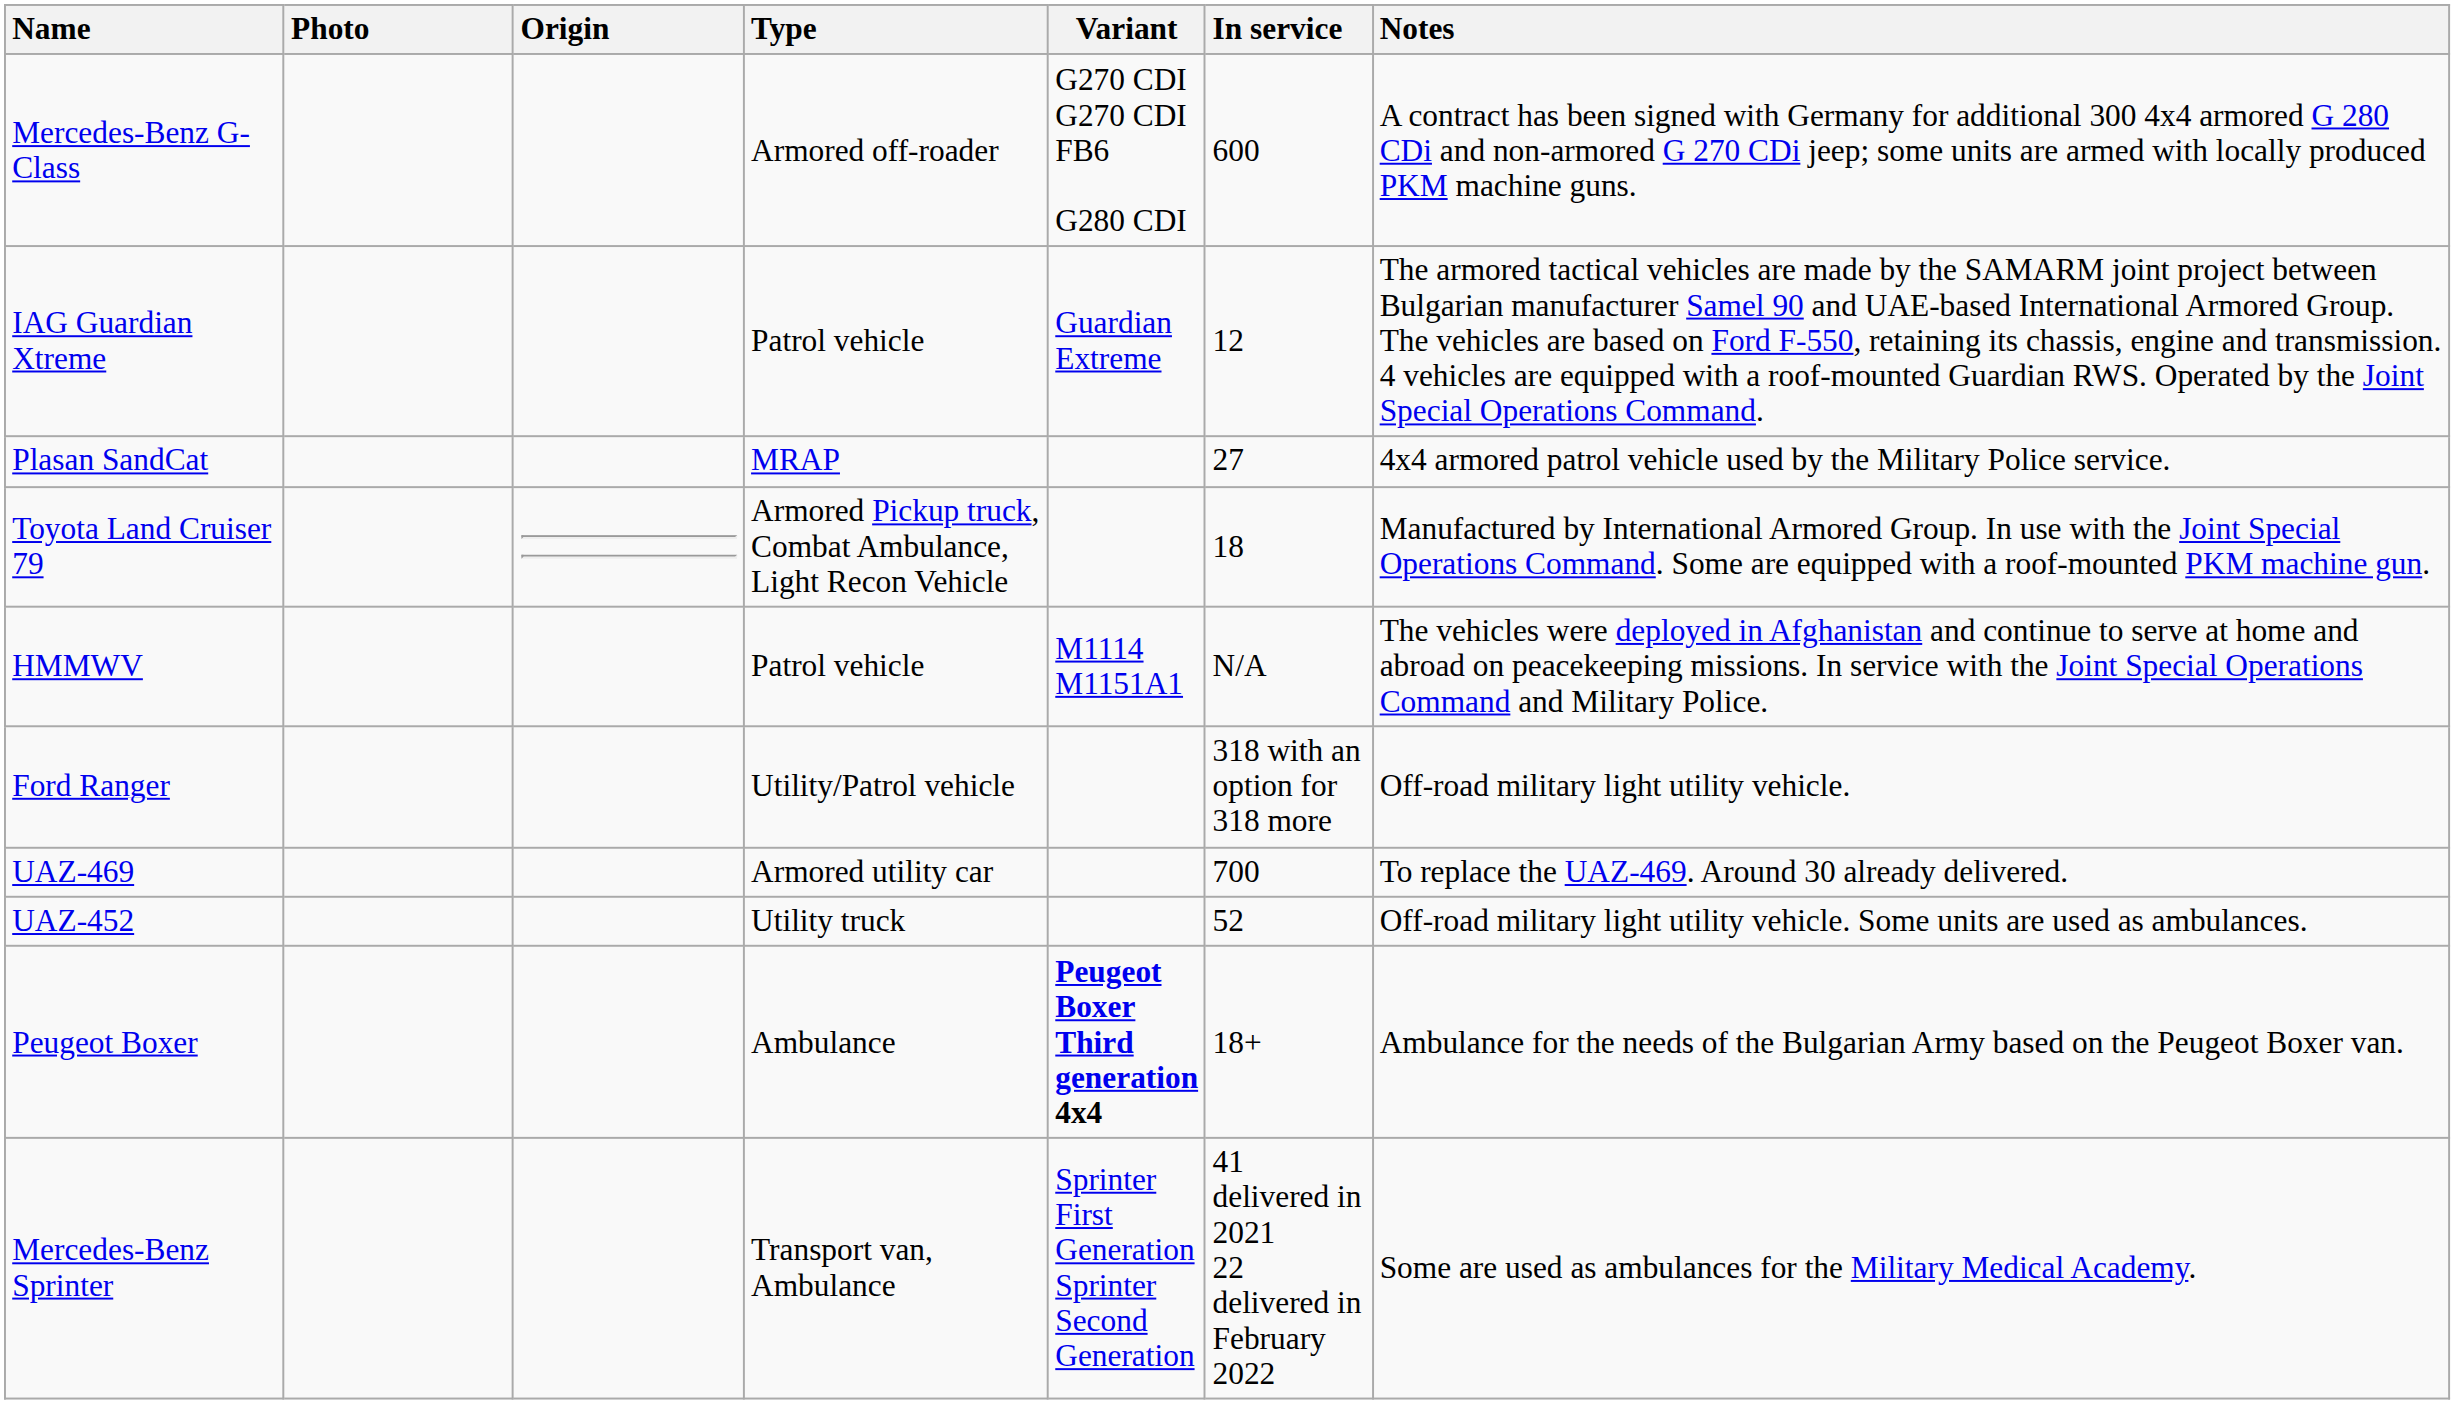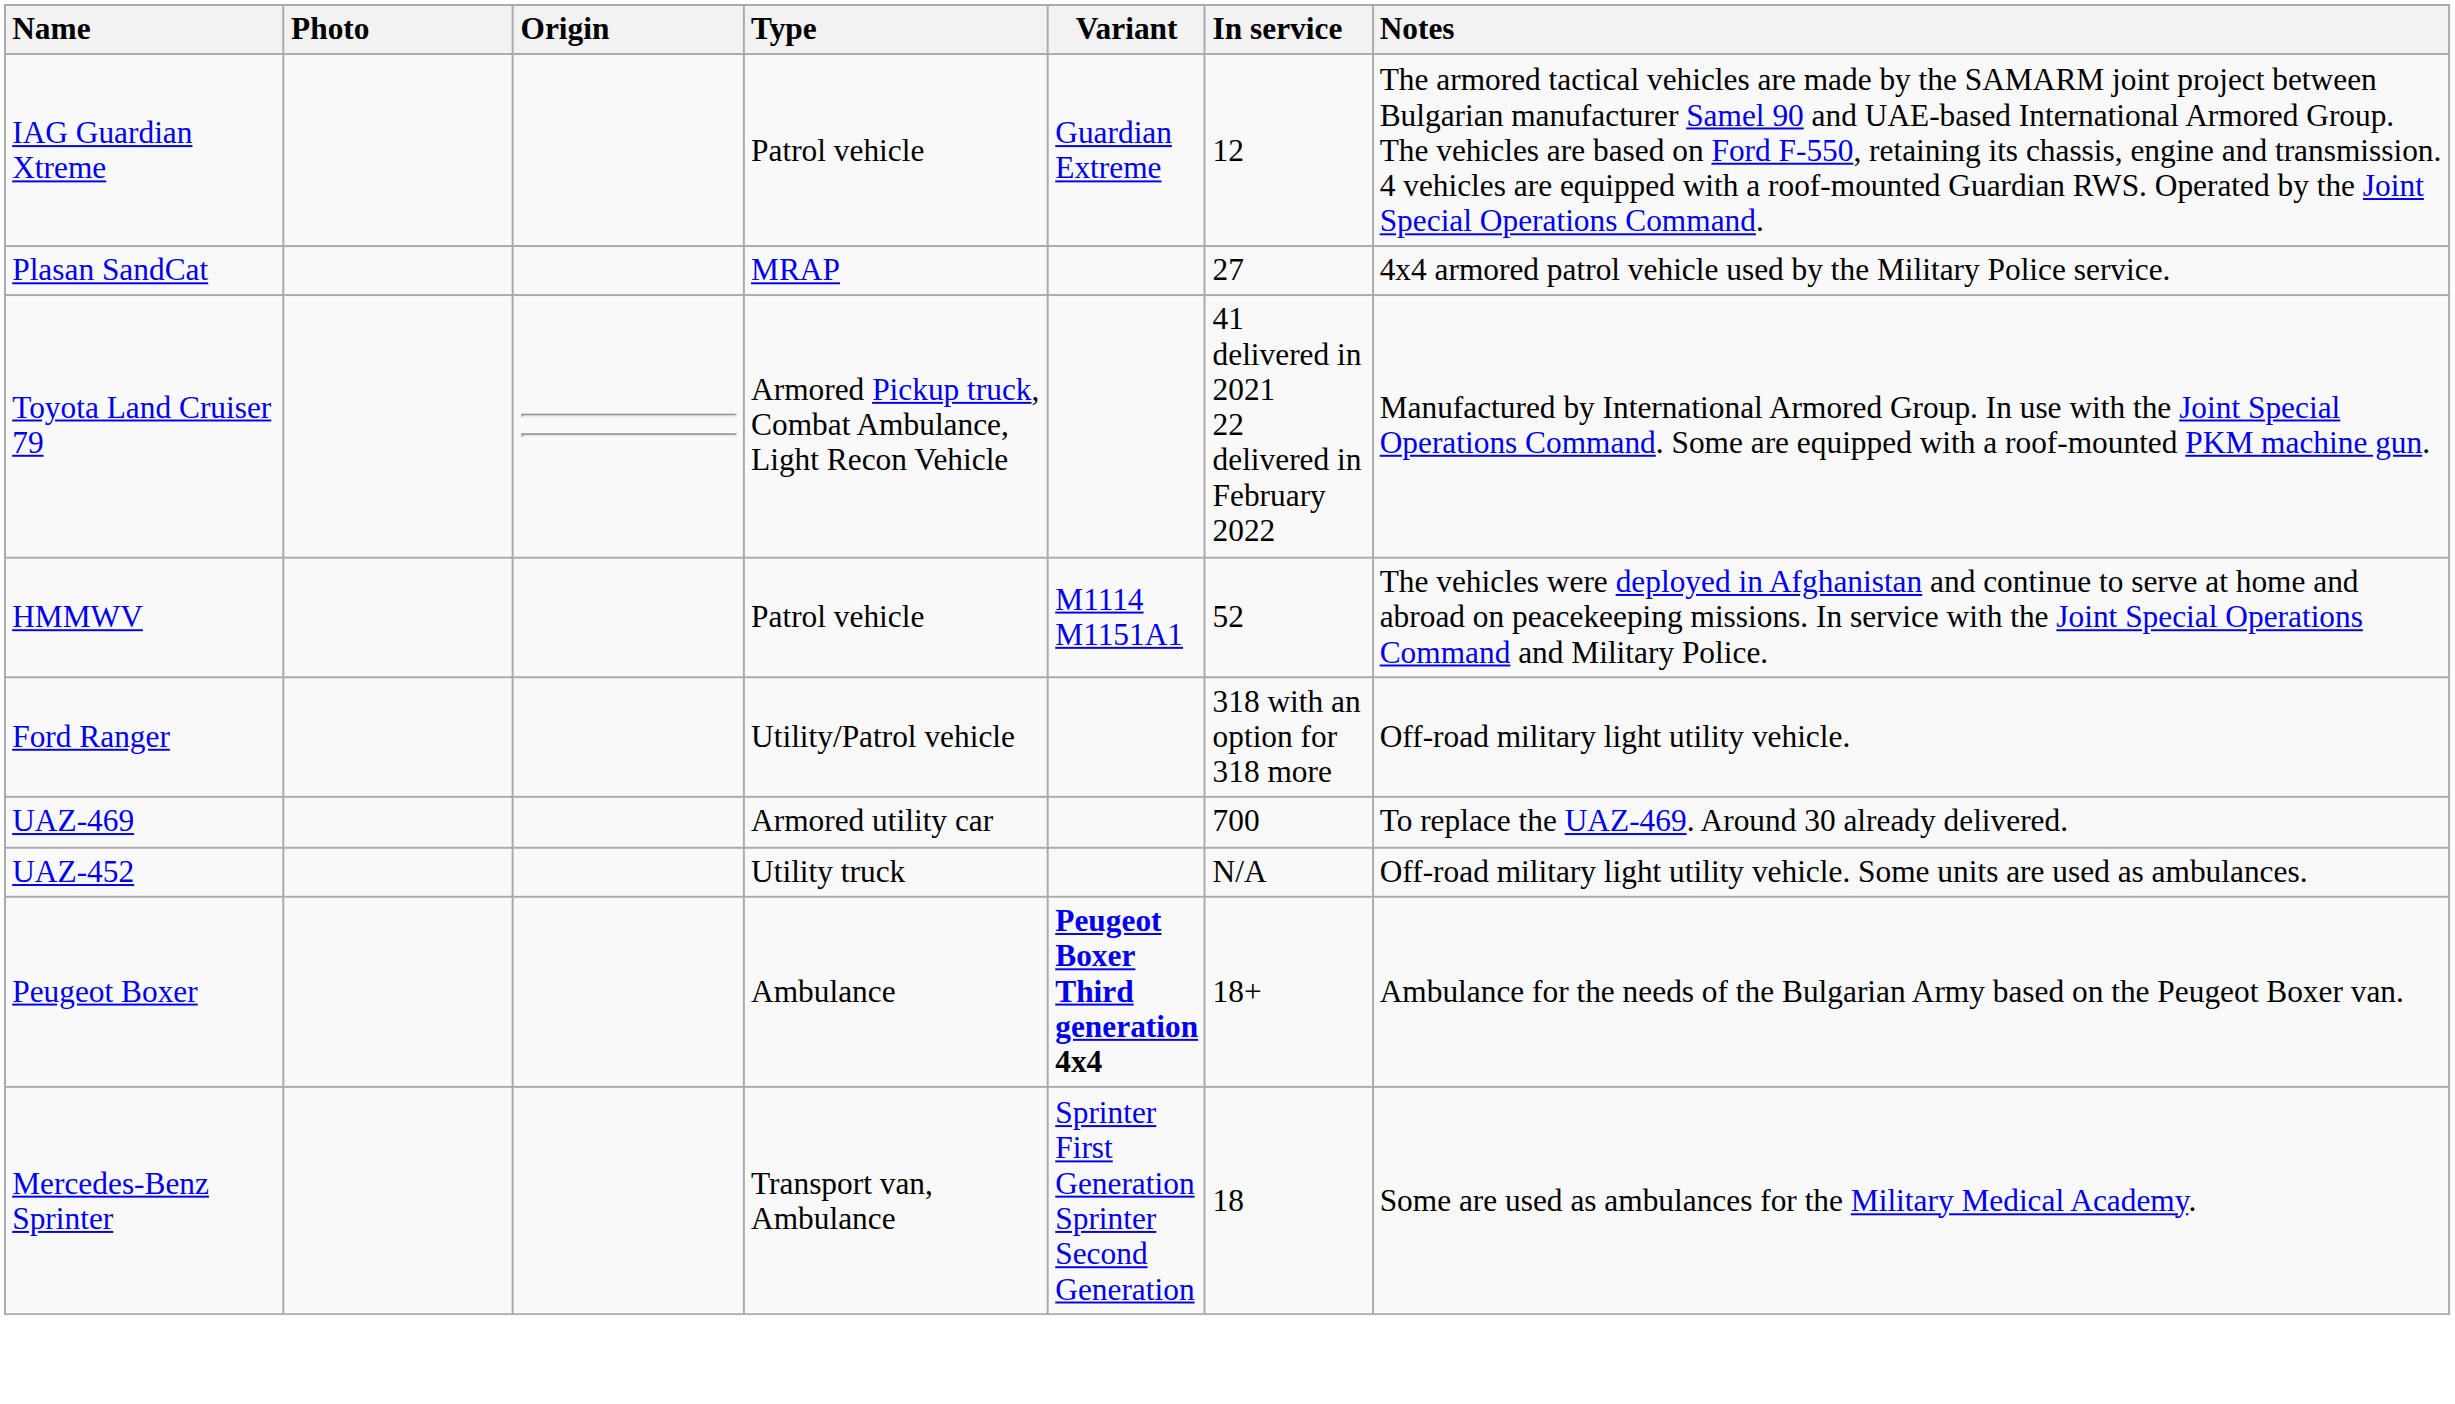- row: Mercedes-Benz G-Class | Armored off-roader | G270 CDI G270 CDI FB6 G280 CDI | 600 | A contract has been signed with Germany for additional 300 4x4 armored G 280 CDi and non-armored G 270 CDi jeep; some units are armed with locally produced PKM machine guns.
Toyota Land Cruiser 79 | In service: 18 -> 41 delivered in 2021 22 delivered in February 2022
HMMWV | In service: N/A -> 52
UAZ-452 | In service: 52 -> N/A
Mercedes-Benz Sprinter | In service: 41 delivered in 2021 22 delivered in February 2022 -> 18
